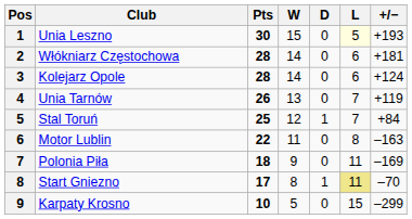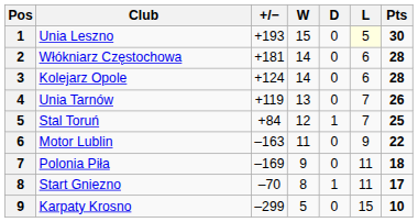columns swapped: Pts <-> +/−
Motor Lublin | L: 8 -> 9
Start Gniezno | L: khaki background -> no background
